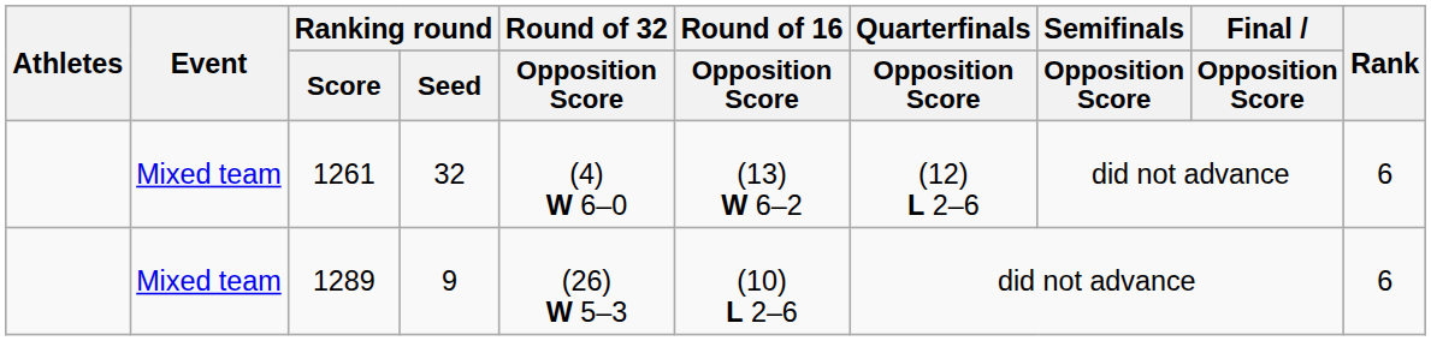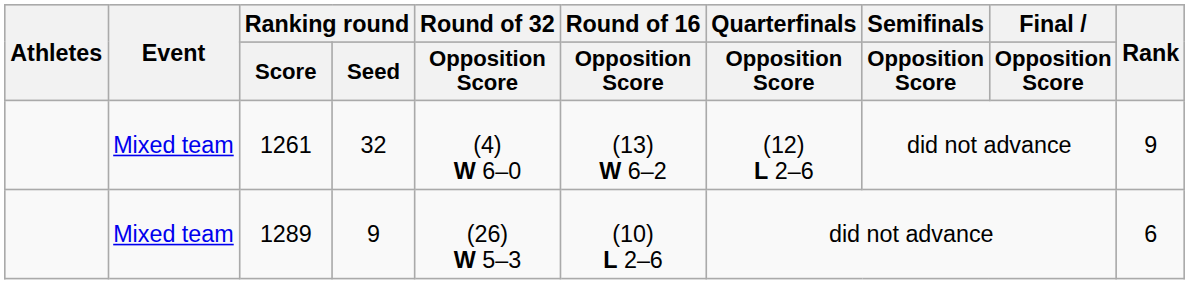1261 | Rank: 6 -> 9
